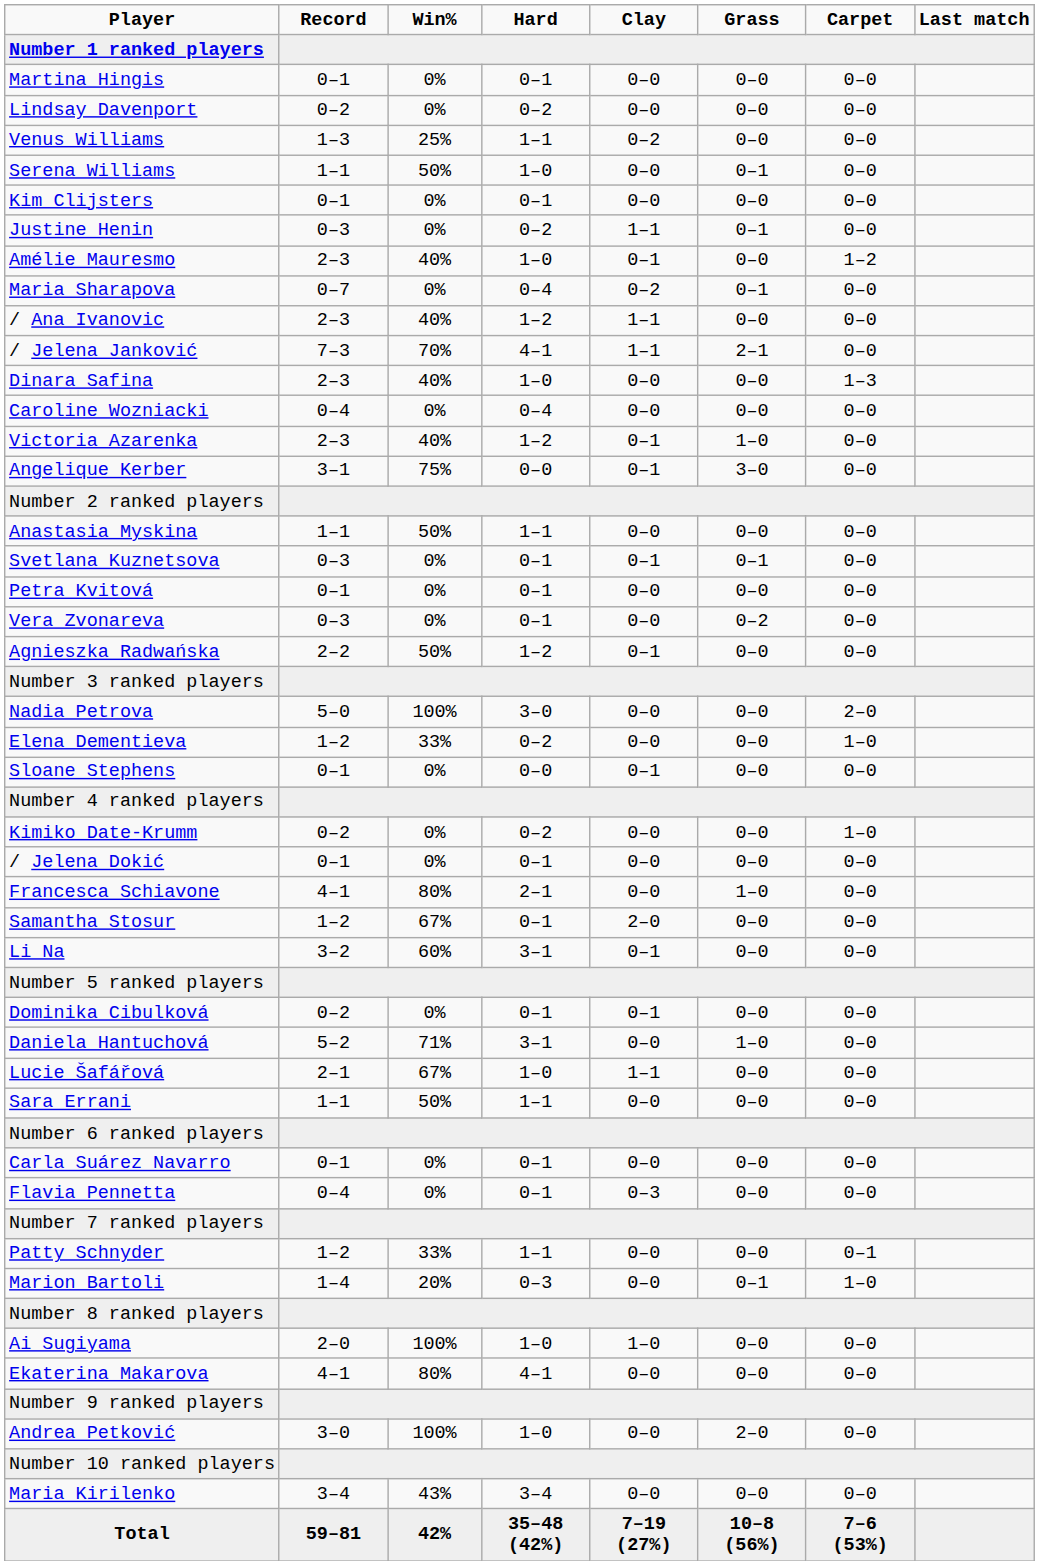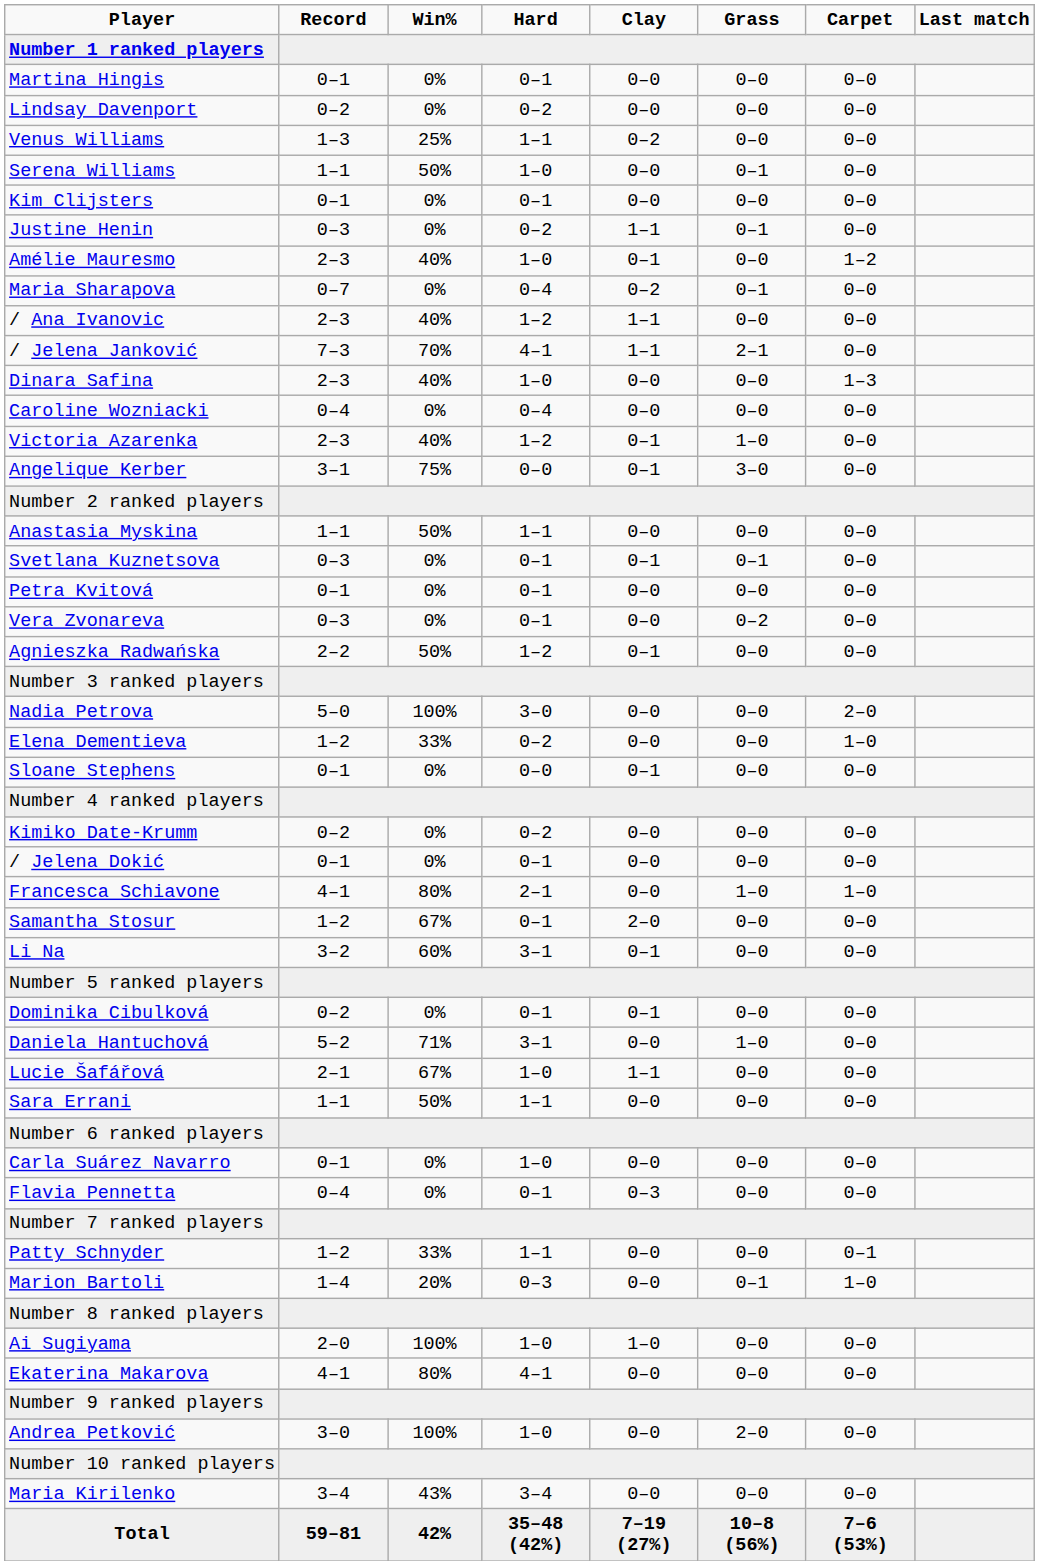Kimiko Date-Krumm | Carpet: 1–0 -> 0–0
Francesca Schiavone | Carpet: 0–0 -> 1–0
Carla Suárez Navarro | Hard: 0–1 -> 1–0
